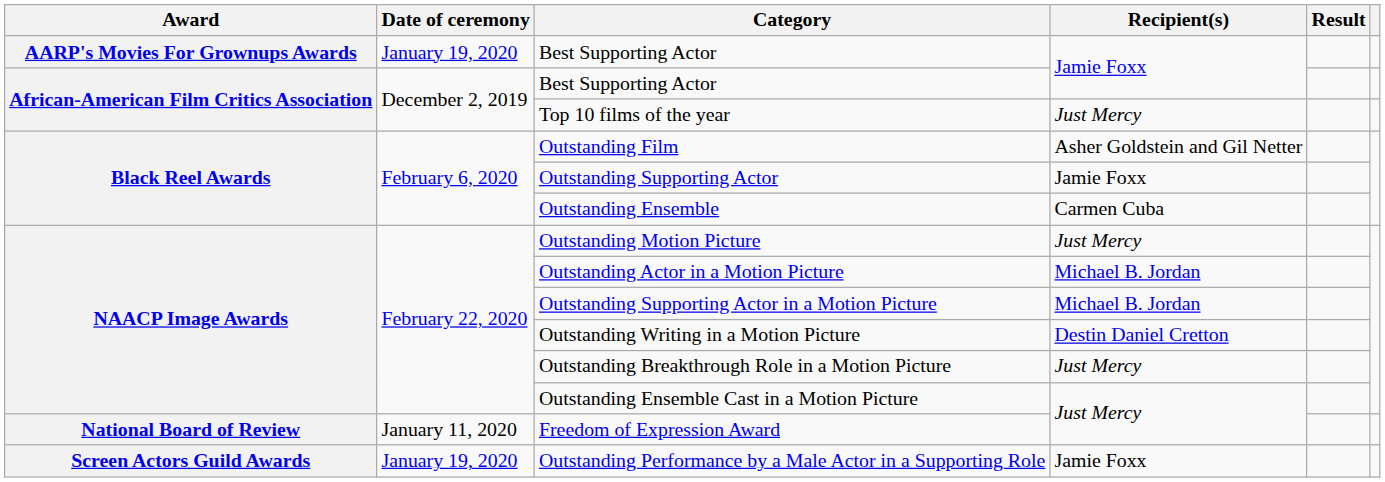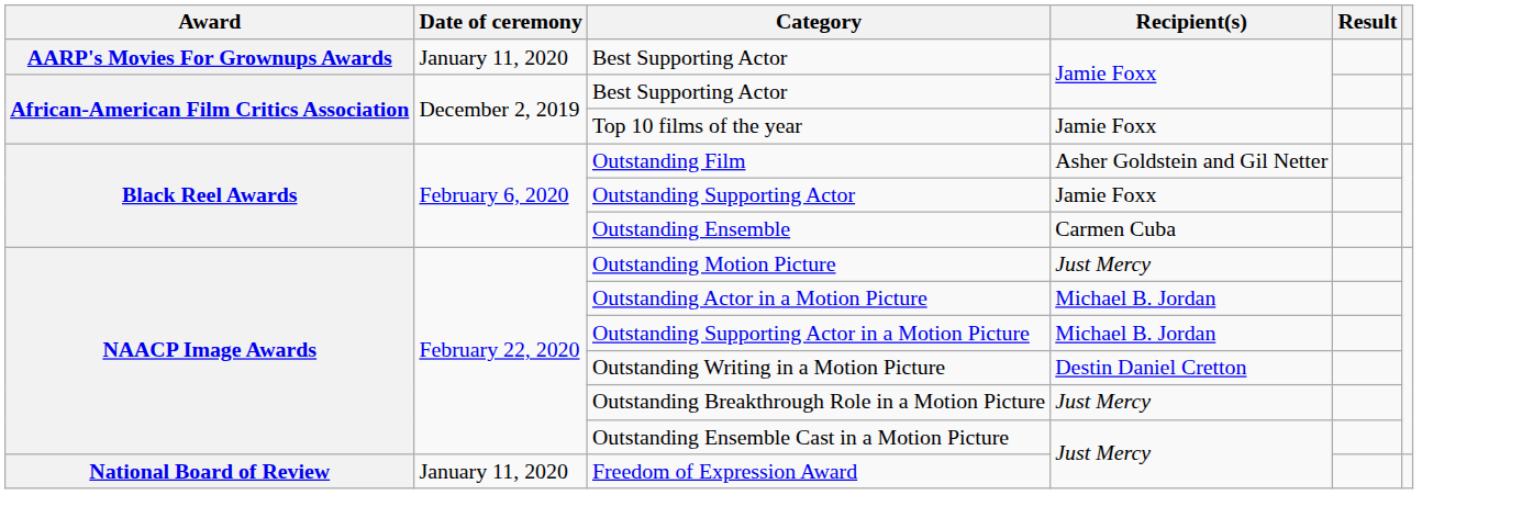AARP's Movies For Grownups Awards / Best Supporting Actor | Date of ceremony: January 19, 2020 -> January 11, 2020
Top 10 films of the year | Recipient(s): Just Mercy -> Jamie Foxx
- row: Screen Actors Guild Awards | January 19, 2020 | Outstanding Performance by a Male Actor in a Supporting Role | Jamie Foxx
